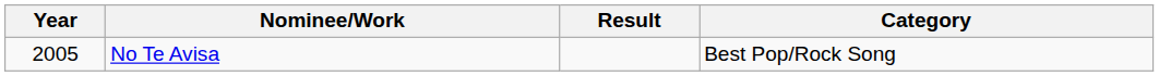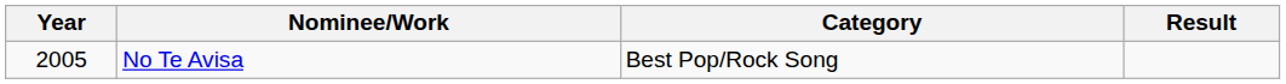columns swapped: Category <-> Result
